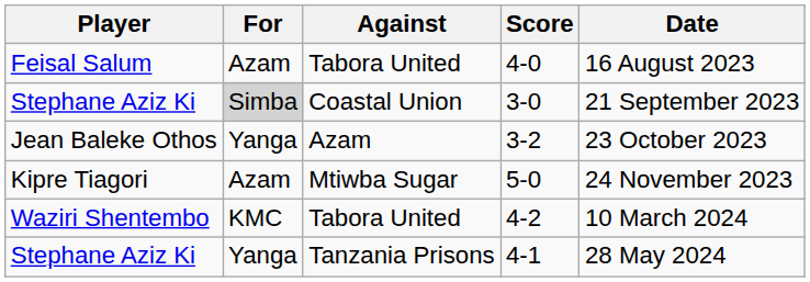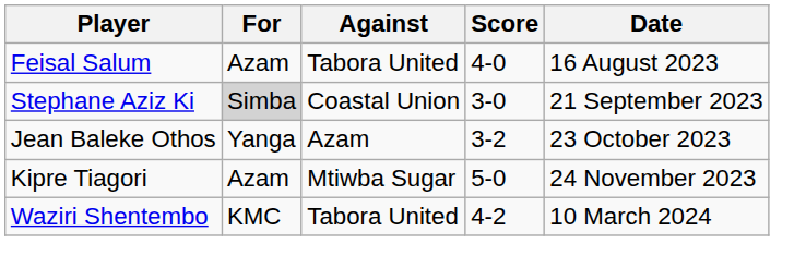- row: Stephane Aziz Ki | Yanga | Tanzania Prisons | 4-1 | 28 May 2024
